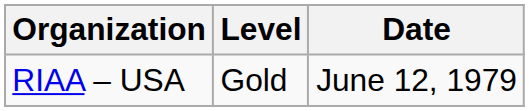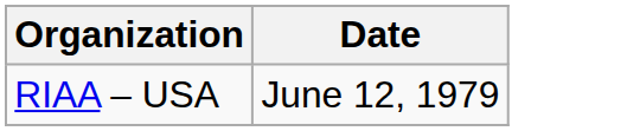- column: Level | Gold
